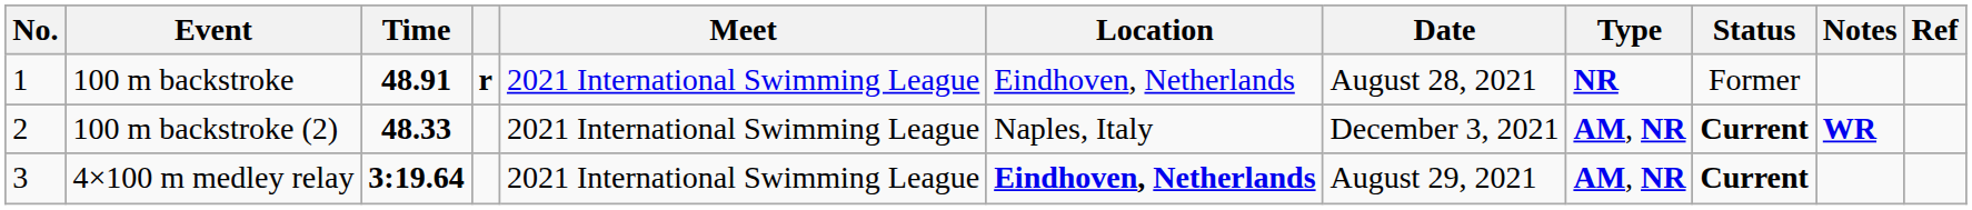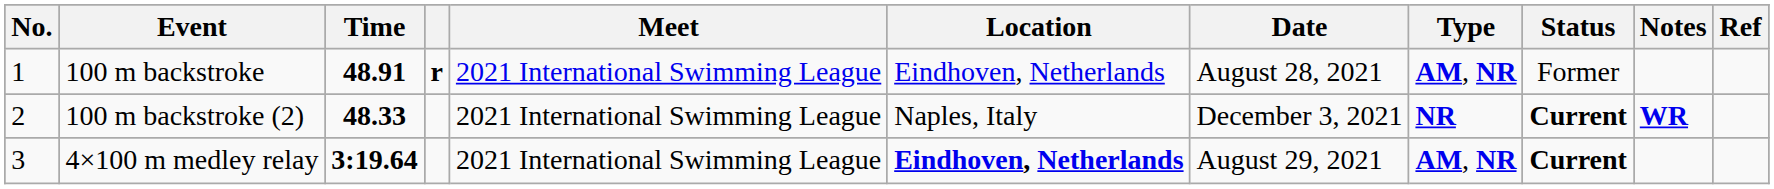100 m backstroke | Type: NR -> AM, NR
100 m backstroke (2) | Type: AM, NR -> NR
